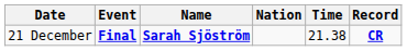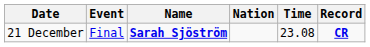21 December | Event: bold -> normal
21 December | Time: 21.38 -> 23.08
